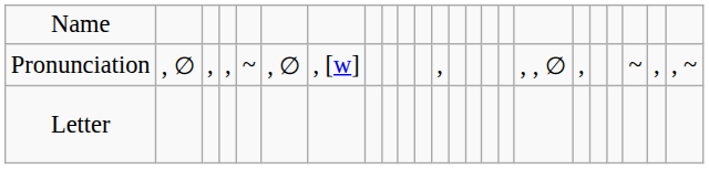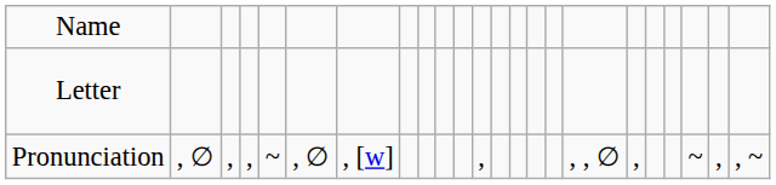rows swapped: Letter <-> Pronunciation
